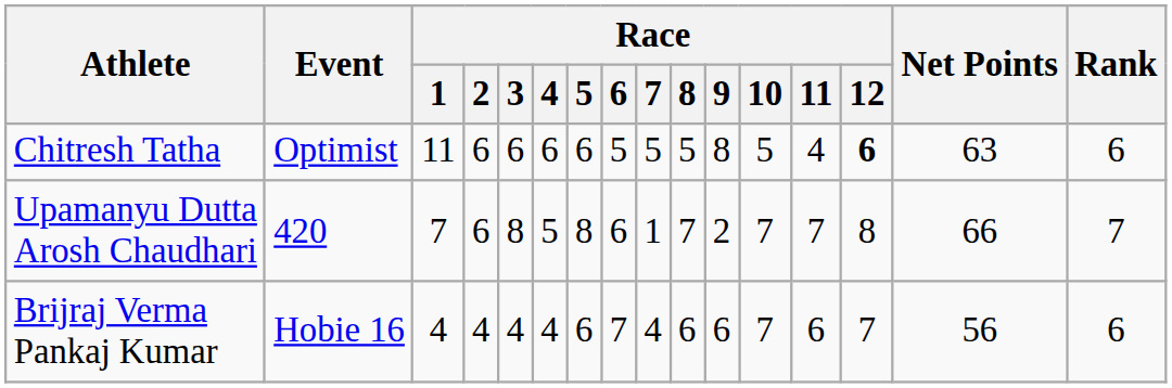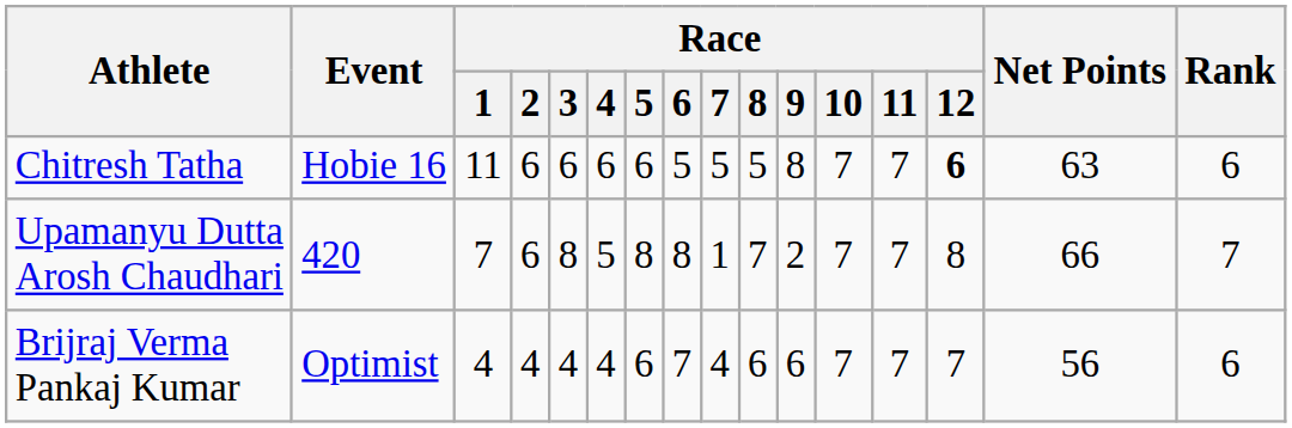Chitresh Tatha | Event: Optimist -> Hobie 16
Chitresh Tatha | Race / 10: 5 -> 7
Chitresh Tatha | Race / 11: 4 -> 7
Upamanyu Dutta Arosh Chaudhari | Race / 6: 6 -> 8
Brijraj Verma Pankaj Kumar | Event: Hobie 16 -> Optimist
Brijraj Verma Pankaj Kumar | Race / 11: 6 -> 7
